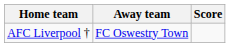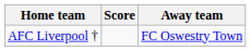columns swapped: Score <-> Away team
